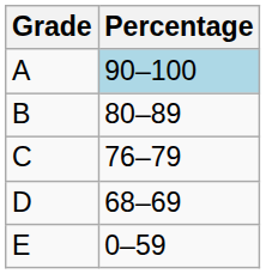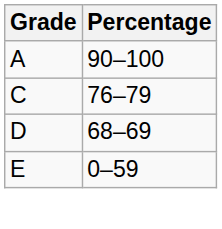A | Percentage: lightblue background -> no background
- row: B | 80–89
